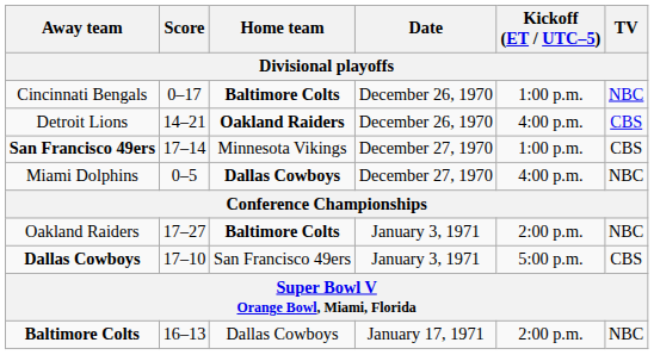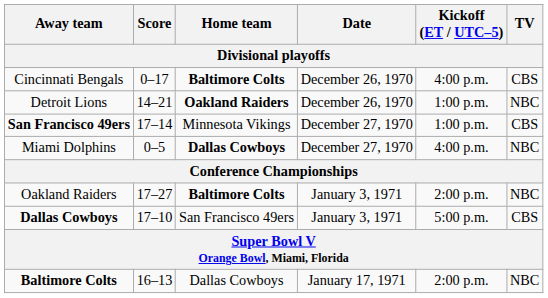Cincinnati Bengals | Kickoff (ET / UTC–5): 1:00 p.m. -> 4:00 p.m.
Cincinnati Bengals | TV: NBC -> CBS
Detroit Lions | Kickoff (ET / UTC–5): 4:00 p.m. -> 1:00 p.m.
Detroit Lions | TV: CBS -> NBC
